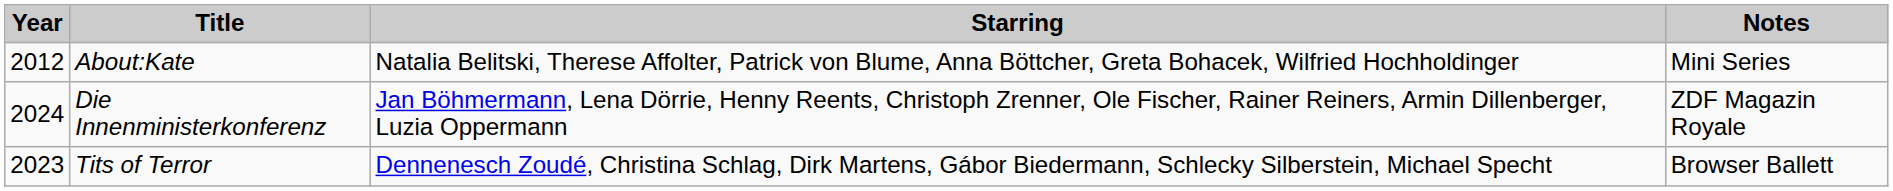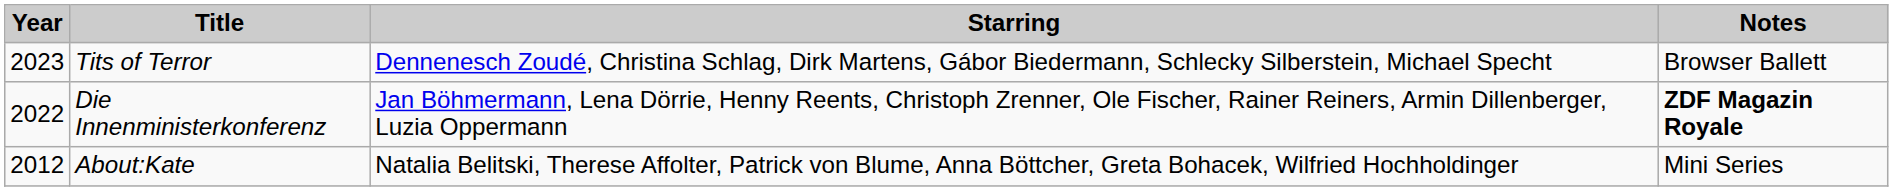rows swapped: About:Kate <-> Tits of Terror
Die Innenministerkonferenz | Year: 2024 -> 2022
Die Innenministerkonferenz | Notes: normal -> bold
